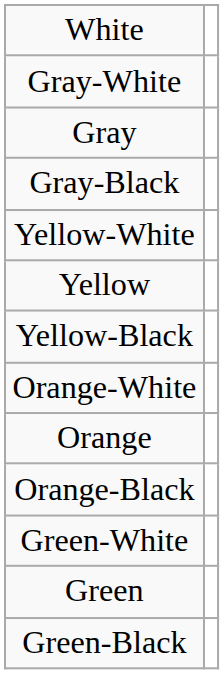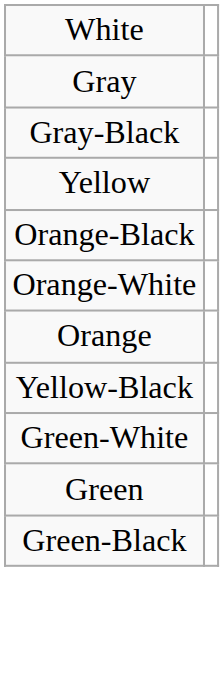- row: Gray-White
- row: Yellow-White
rows swapped: Yellow-Black <-> Orange-Black
